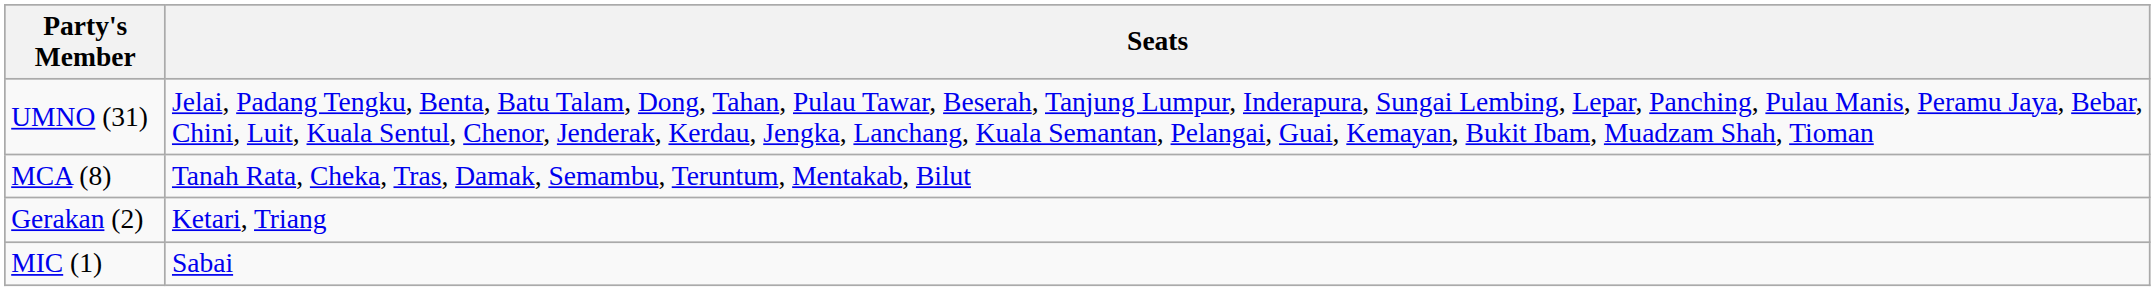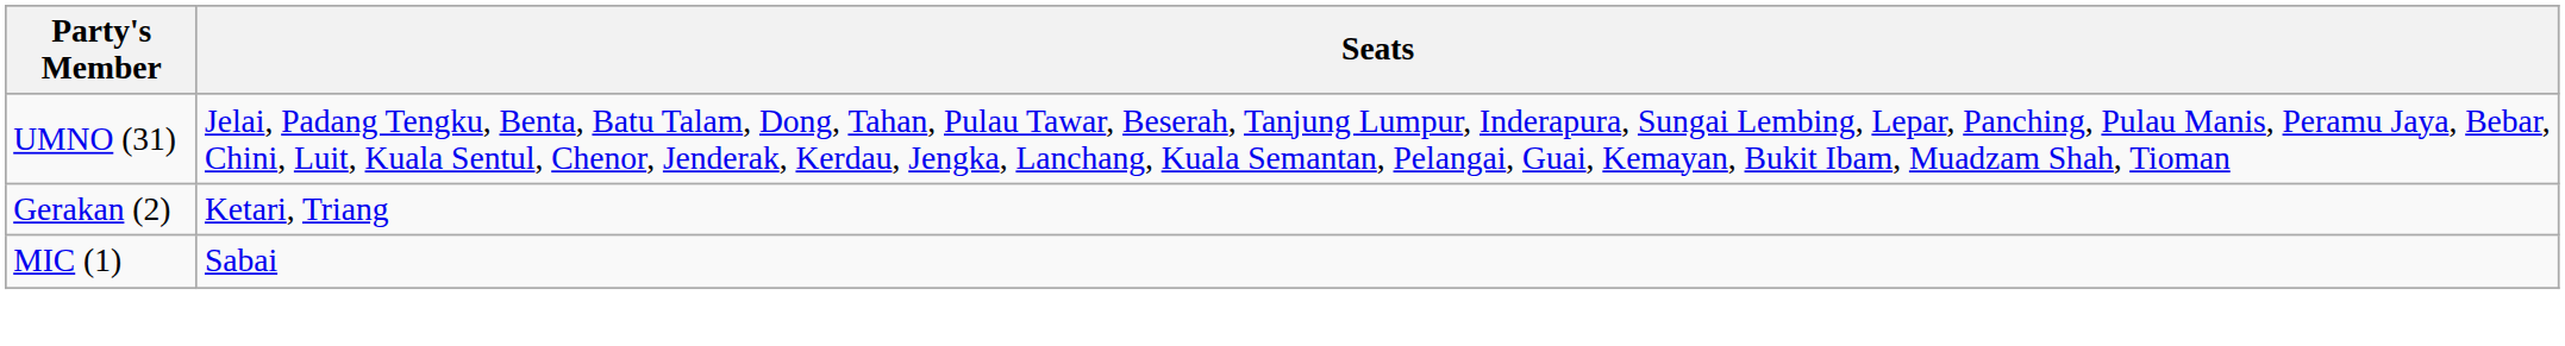- row: MCA (8) | Tanah Rata, Cheka, Tras, Damak, Semambu, Teruntum, Mentakab, Bilut
